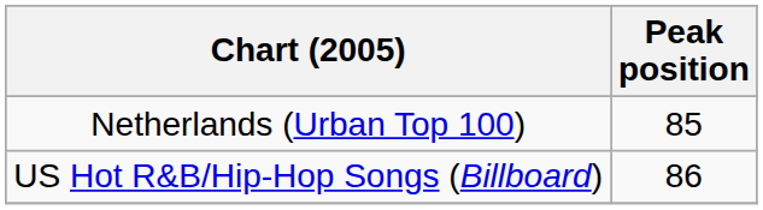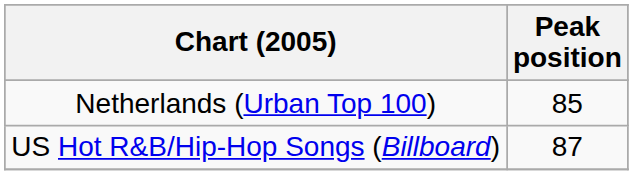US Hot R&B/Hip-Hop Songs (Billboard) | Peak position: 86 -> 87
